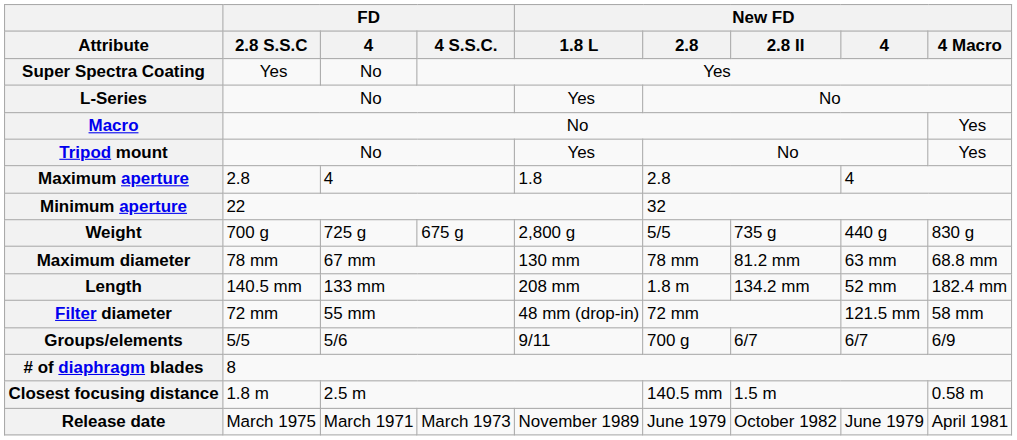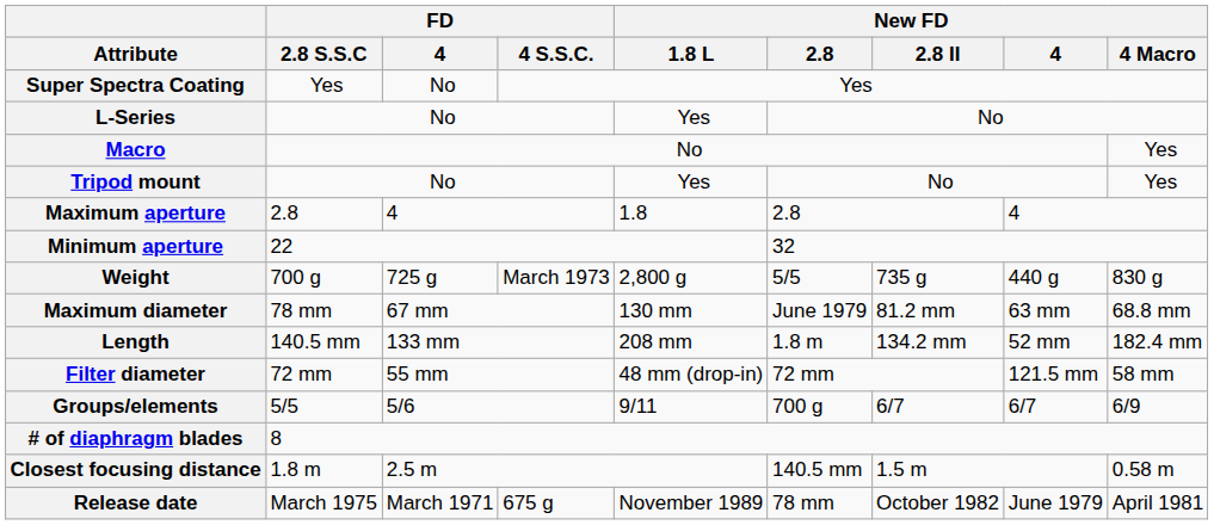Weight | FD / 4 S.S.C.: 675 g -> March 1973
Maximum diameter | New FD / 2.8: 78 mm -> June 1979
Release date | FD / 4 S.S.C.: March 1973 -> 675 g
Release date | New FD / 2.8: June 1979 -> 78 mm
